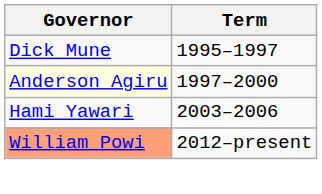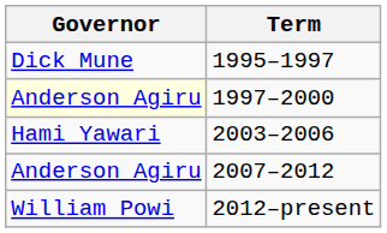+ row: Anderson Agiru | 2007–2012
2012–present | Governor: lightsalmon background -> no background
